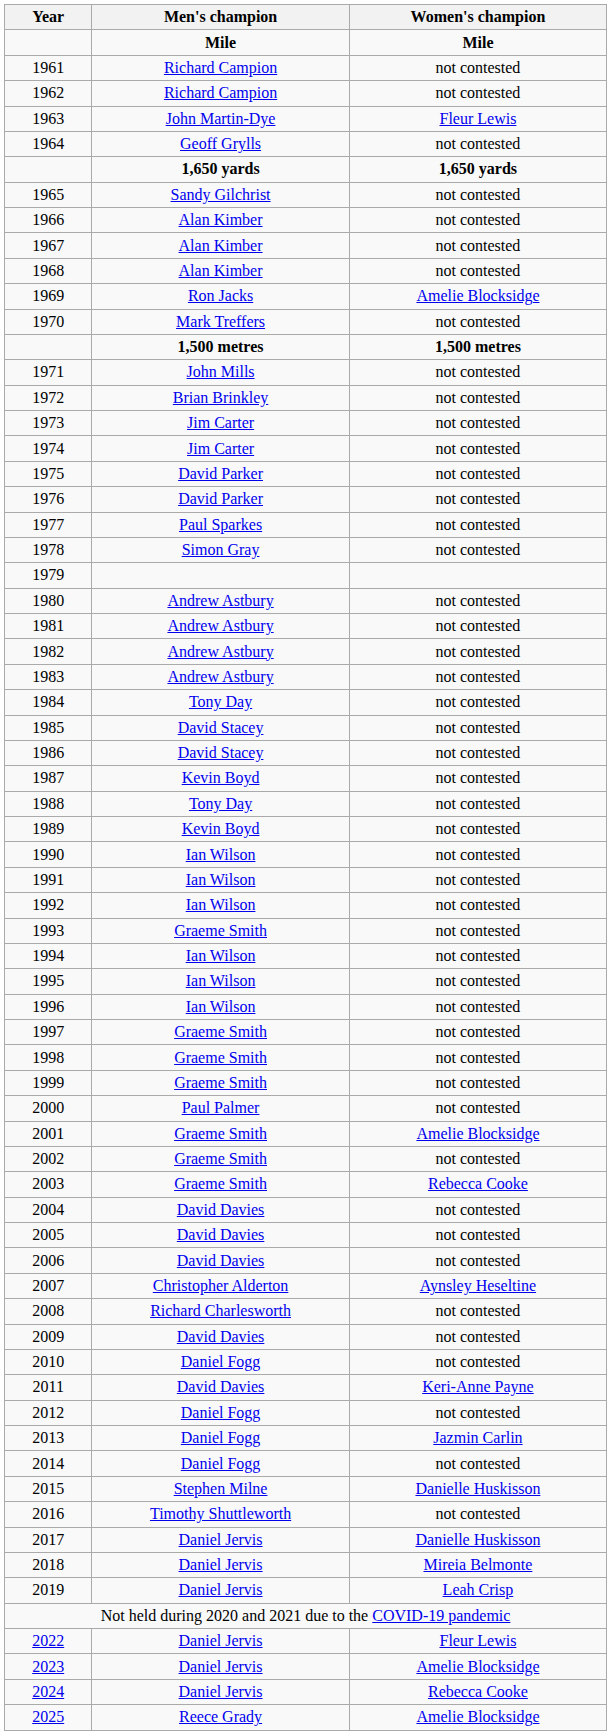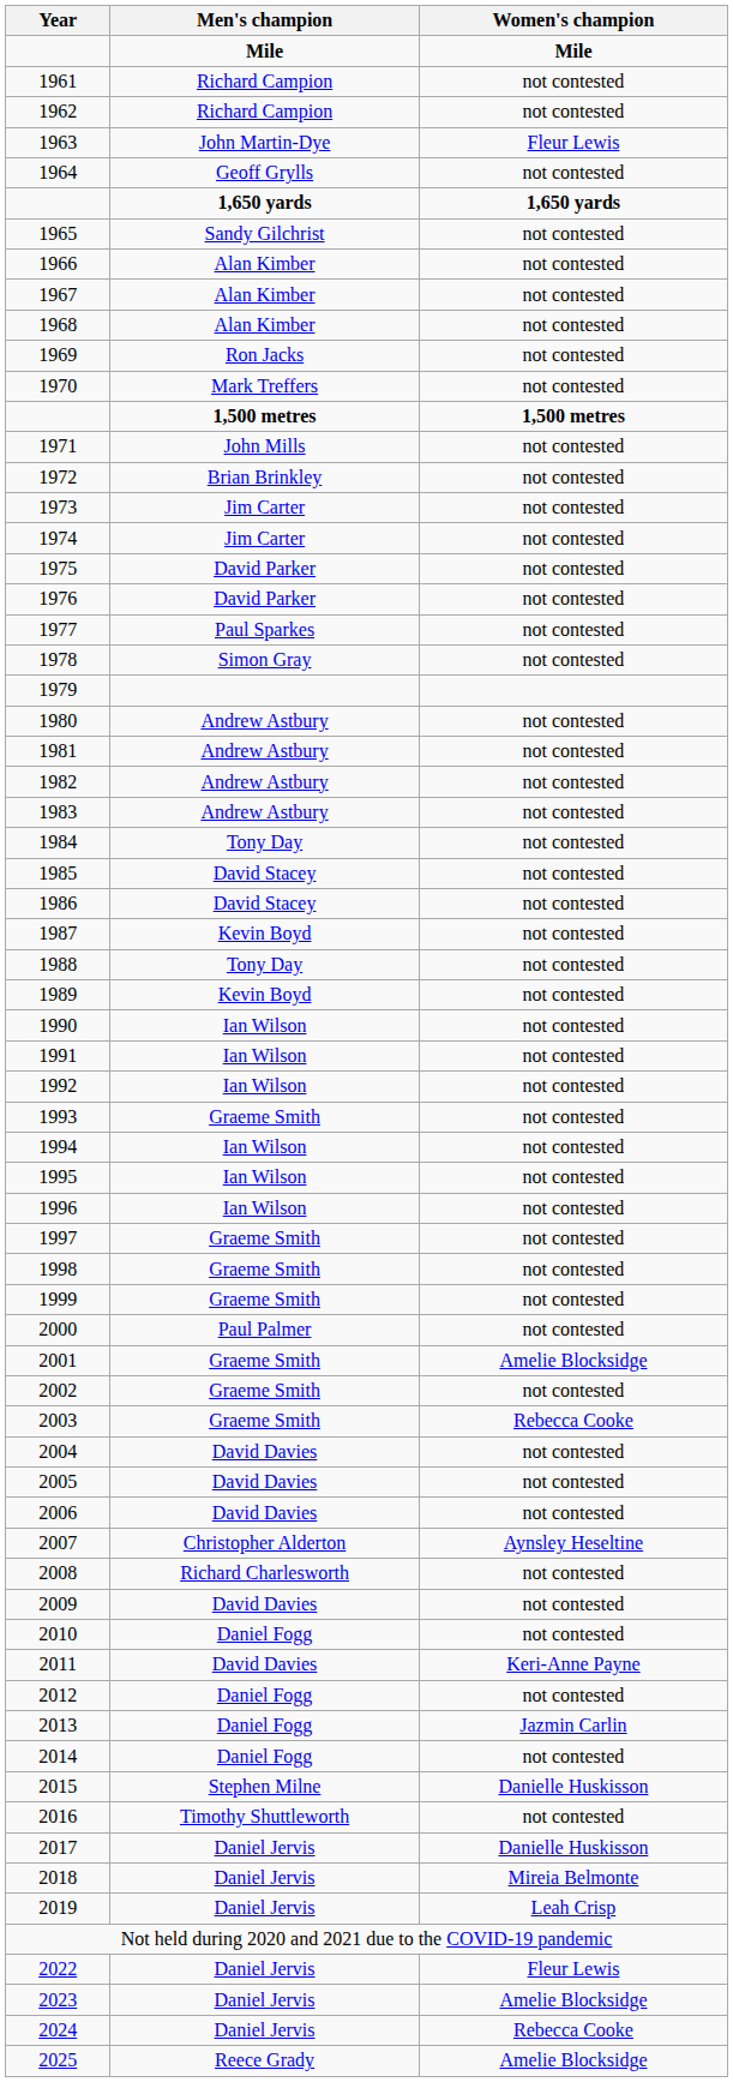1969 | Women's champion: Amelie Blocksidge -> not contested
